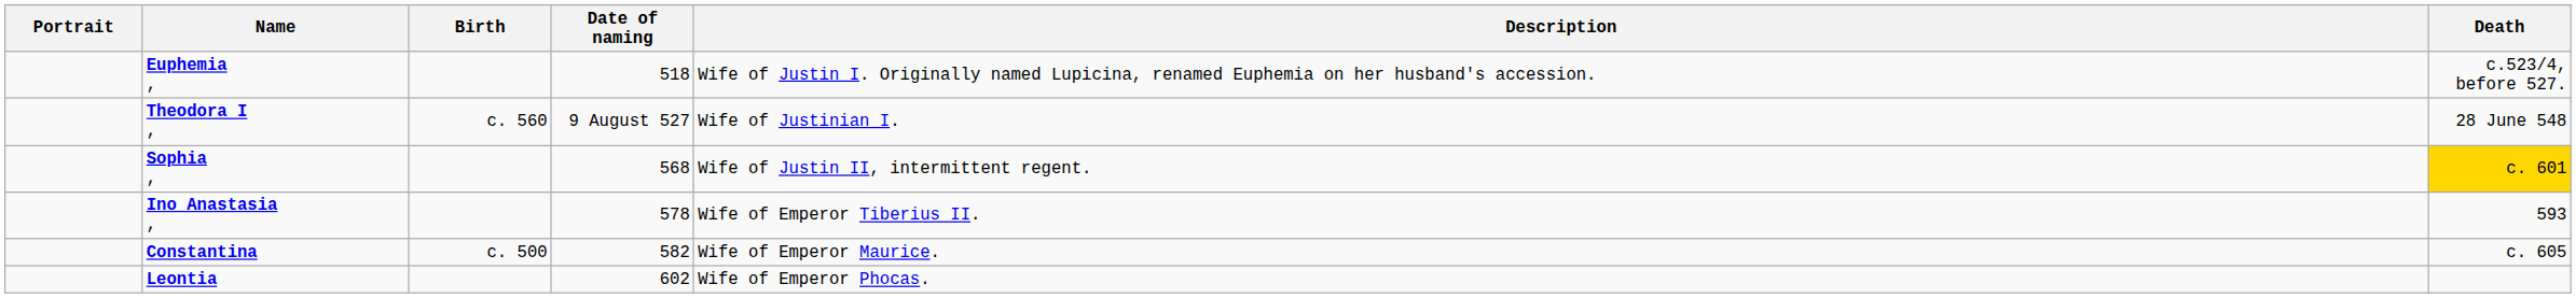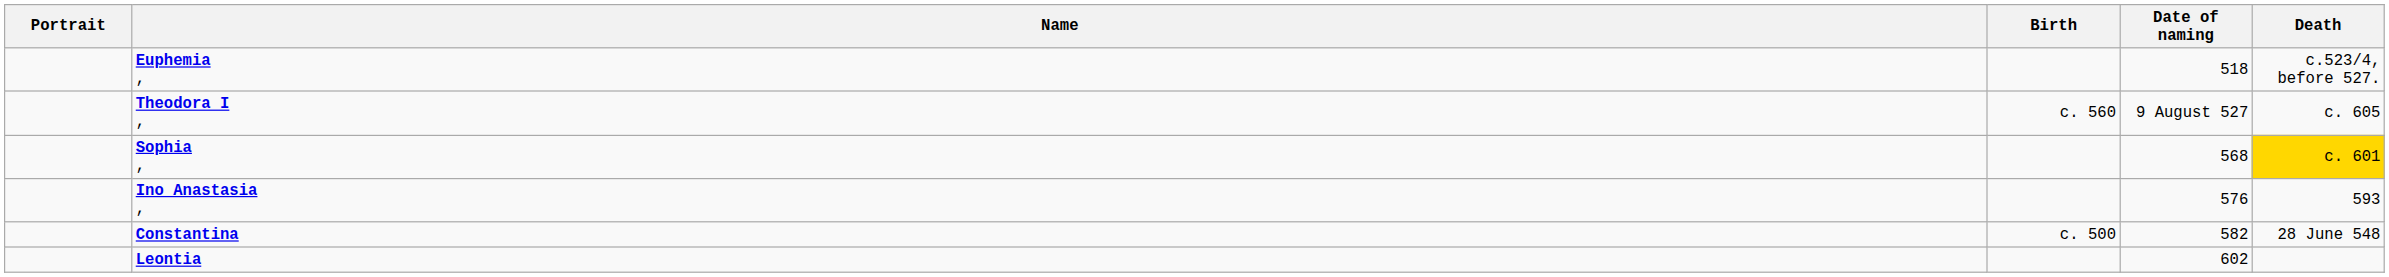- column: Description | Wife of Justin I. Originally named Lupicina, renamed Euphemia on her husband's accession. | Wife of Justinian I. | Wife of Justin II, intermittent regent. | Wife of Emperor Tiberius II. | Wife of Emperor Maurice. | Wife of Emperor Phocas.
Theodora I , | Death: 28 June 548 -> c. 605
Ino Anastasia , | Date of naming: 578 -> 576
Constantina | Death: c. 605 -> 28 June 548
